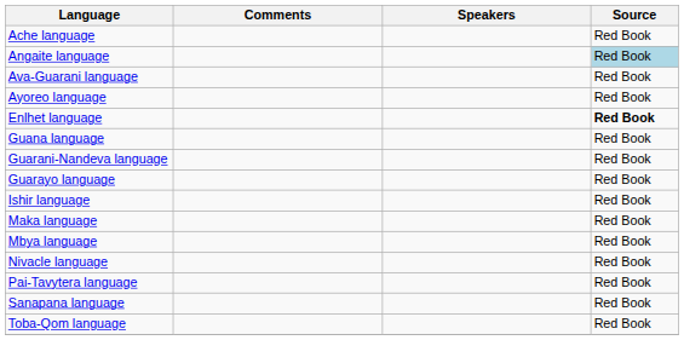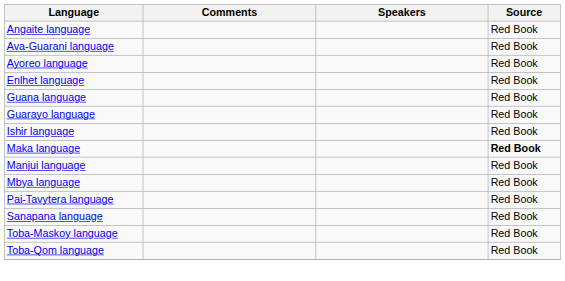- row: Ache language | Red Book
Angaite language | Source: lightblue background -> no background
Enlhet language | Source: bold -> normal
- row: Guarani-Nandeva language | Red Book
Maka language | Source: normal -> bold
+ row: Manjui language | Red Book
- row: Nivacle language | Red Book
+ row: Toba-Maskoy language | Red Book
